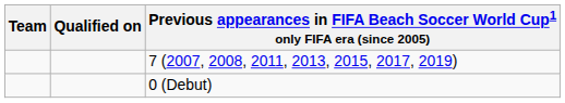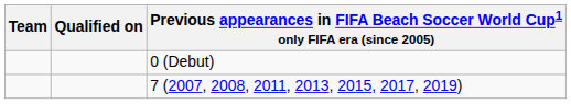rows swapped: 7 (2007, 2008, 2011, 2013, 2015, 2017, 2019) <-> 0 (Debut)
